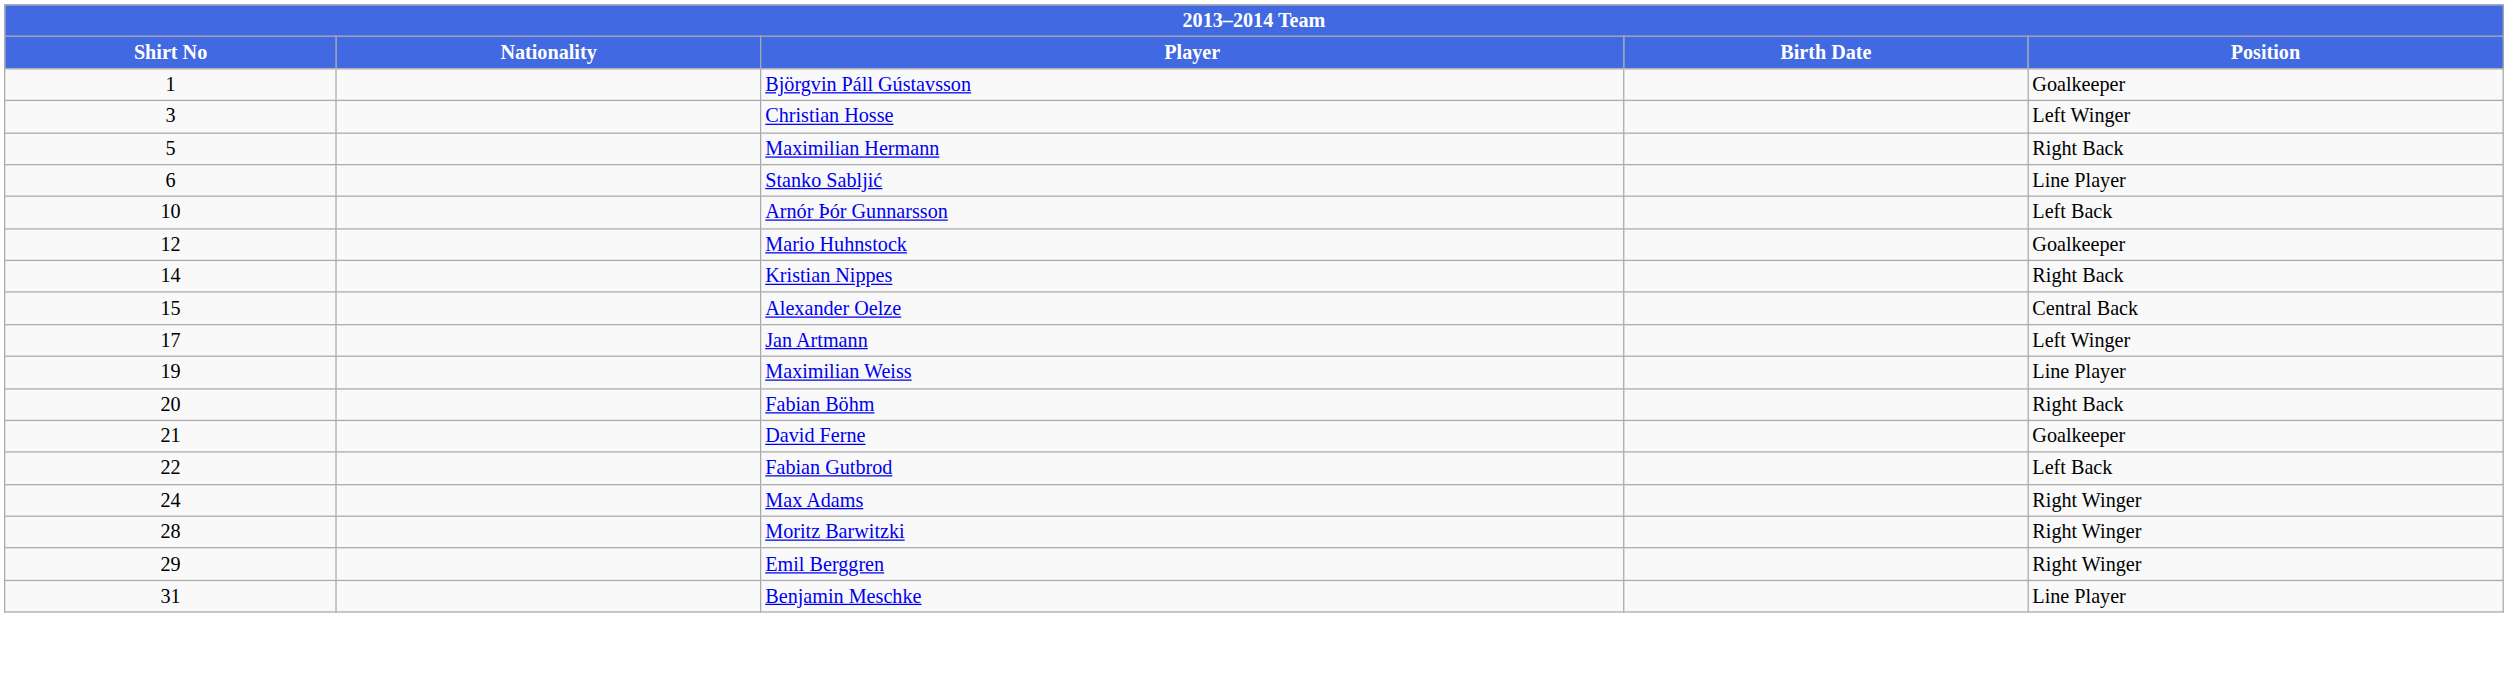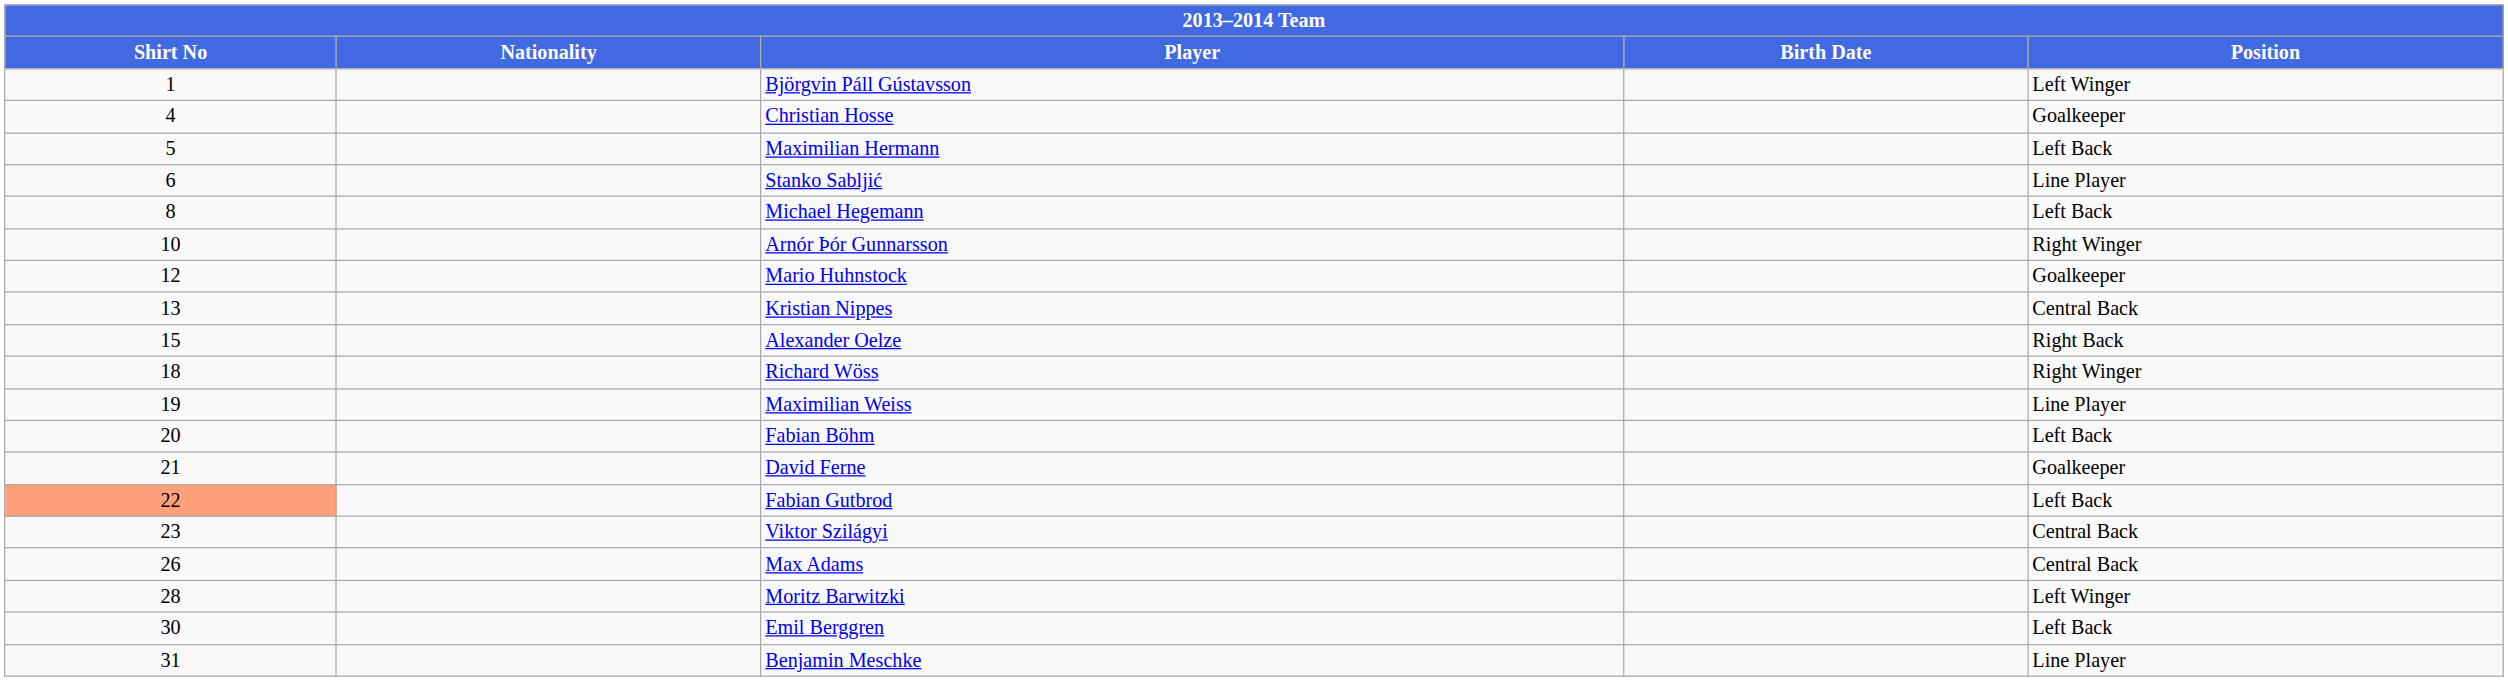Björgvin Páll Gústavsson | Position: Goalkeeper -> Left Winger
Christian Hosse | Shirt No: 3 -> 4
Christian Hosse | Position: Left Winger -> Goalkeeper
Maximilian Hermann | Position: Right Back -> Left Back
+ row: 8 | Michael Hegemann | Left Back
Arnór Þór Gunnarsson | Position: Left Back -> Right Winger
Kristian Nippes | Shirt No: 14 -> 13
Kristian Nippes | Position: Right Back -> Central Back
Alexander Oelze | Position: Central Back -> Right Back
- row: 17 | Jan Artmann | Left Winger
+ row: 18 | Richard Wöss | Right Winger
Fabian Böhm | Position: Right Back -> Left Back
Fabian Gutbrod | Shirt No: no background -> lightsalmon background
+ row: 23 | Viktor Szilágyi | Central Back
Max Adams | Shirt No: 24 -> 26
Max Adams | Position: Right Winger -> Central Back
Moritz Barwitzki | Position: Right Winger -> Left Winger
Emil Berggren | Shirt No: 29 -> 30
Emil Berggren | Position: Right Winger -> Left Back
